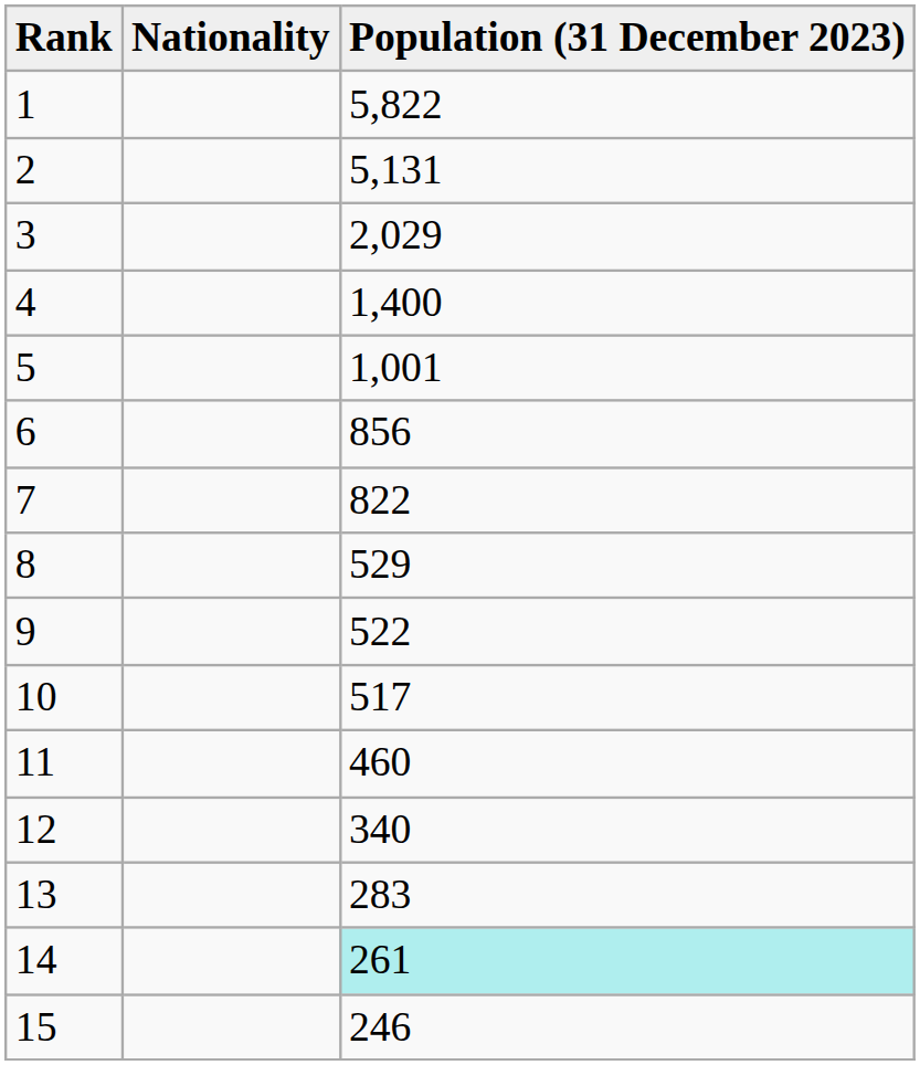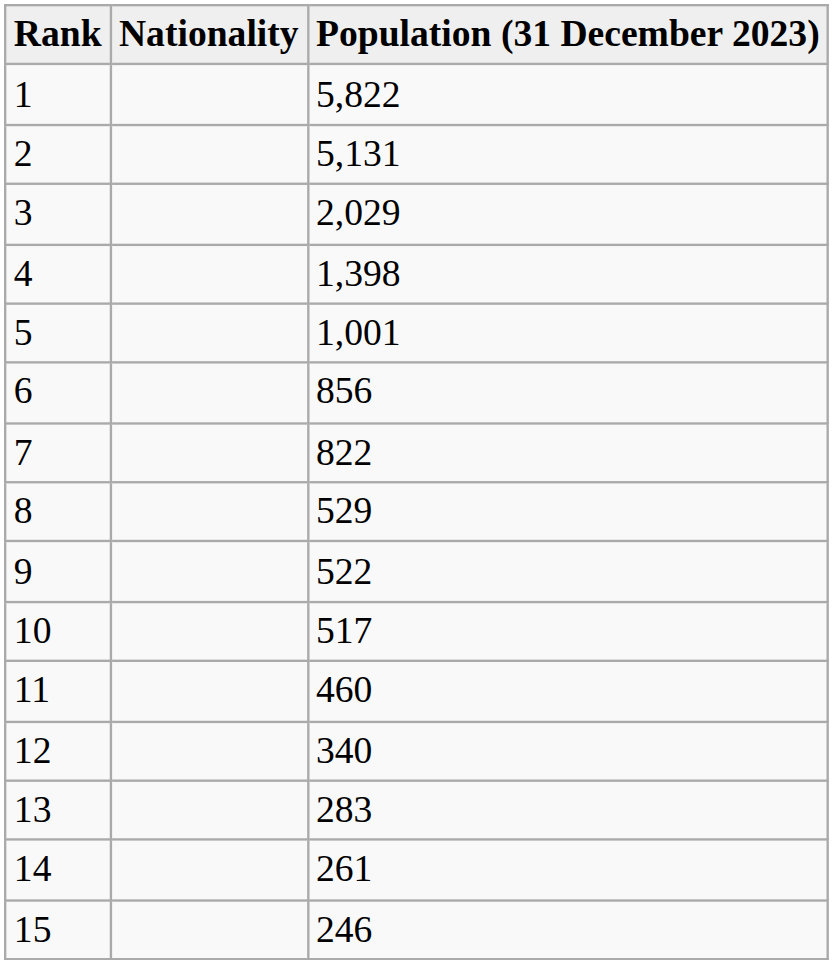4 | Population (31 December 2023): 1,400 -> 1,398
14 | Population (31 December 2023): paleturquoise background -> no background
